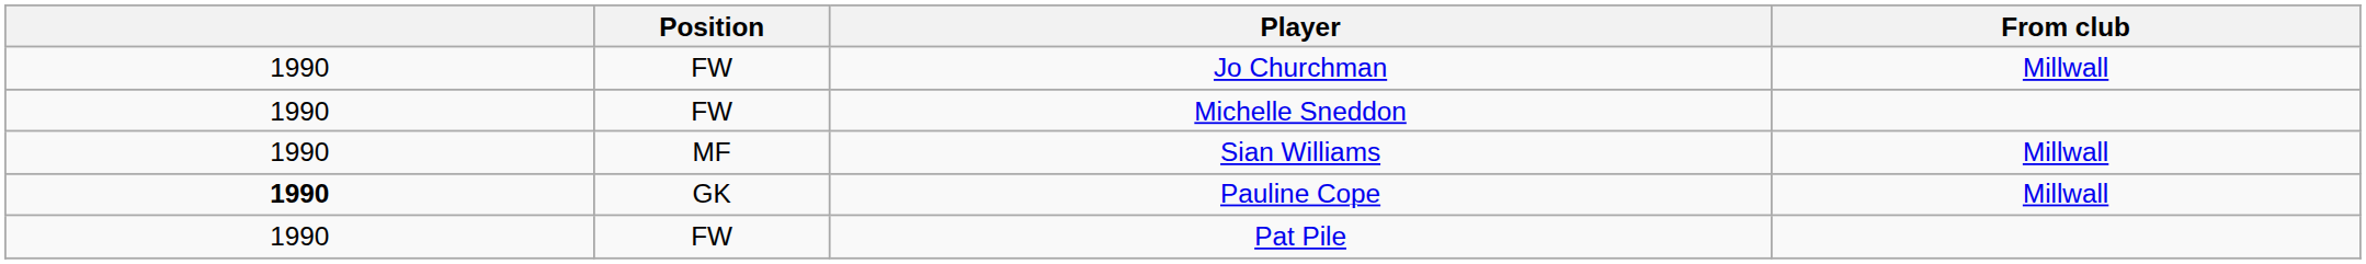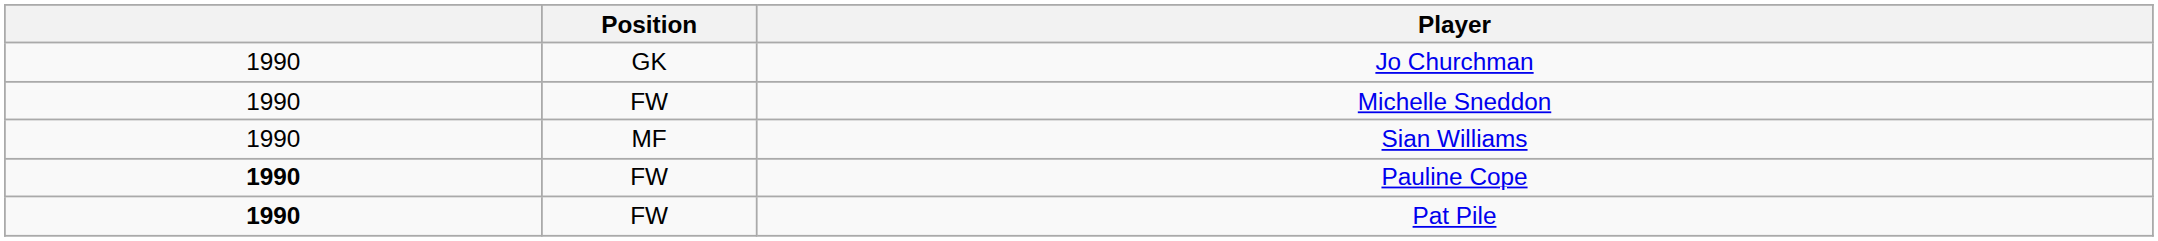- column: From club | Millwall | Millwall | Millwall
Jo Churchman | Position: FW -> GK
Pauline Cope | Position: GK -> FW
Pat Pile | column 1: normal -> bold
